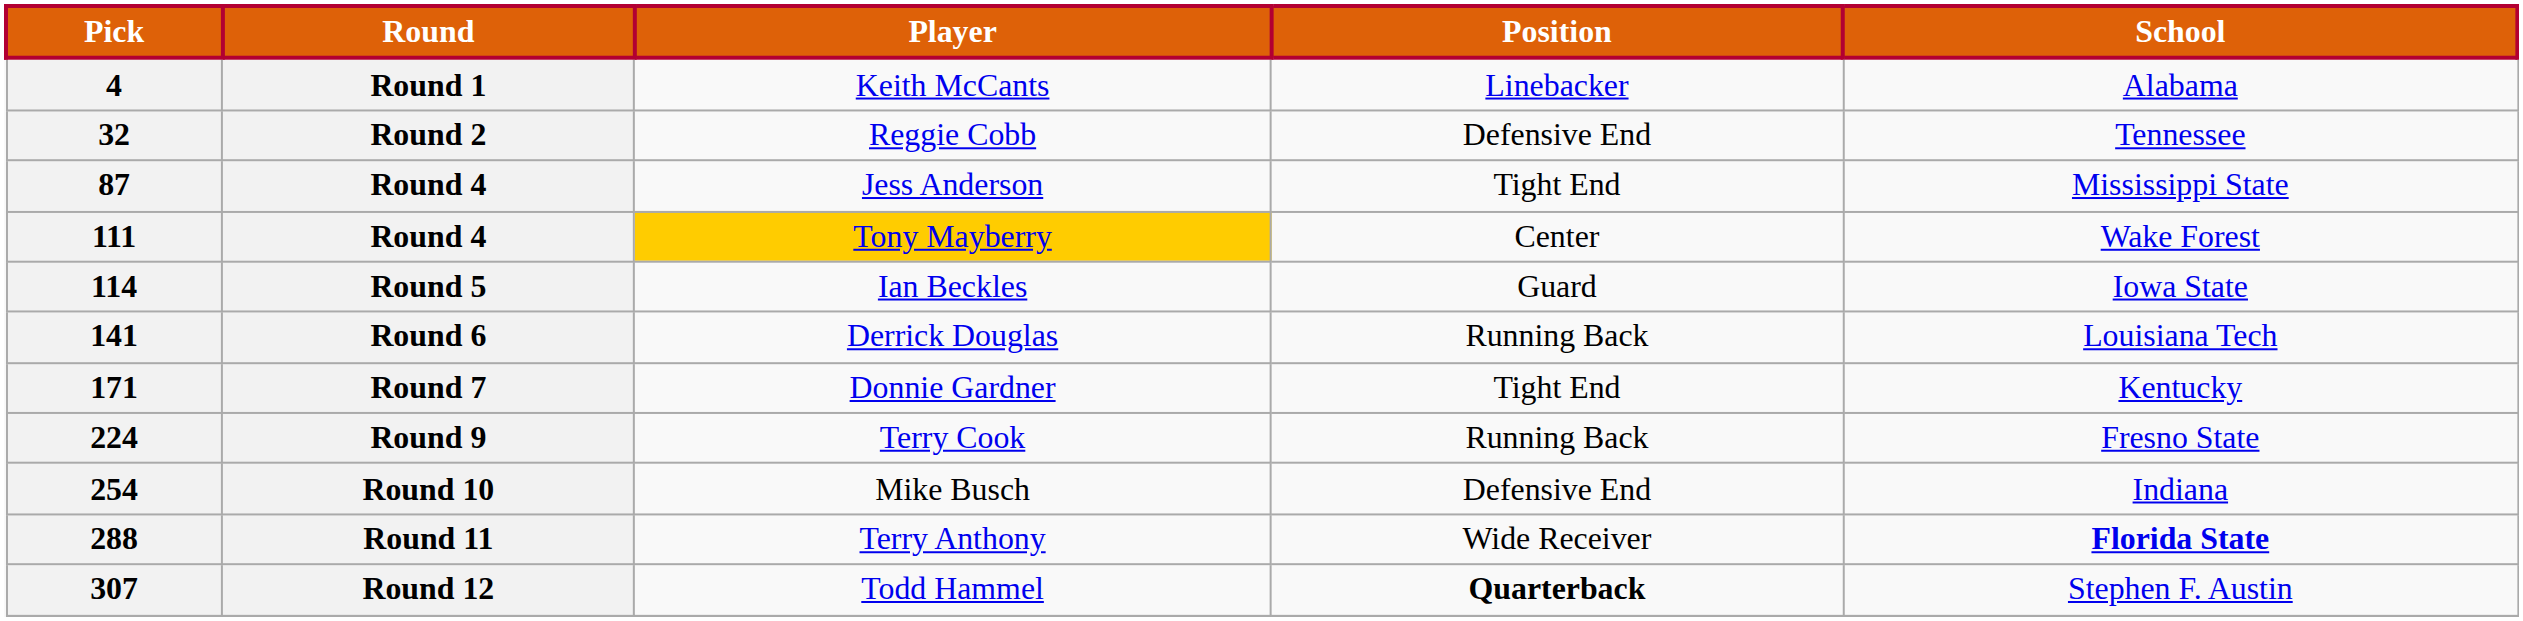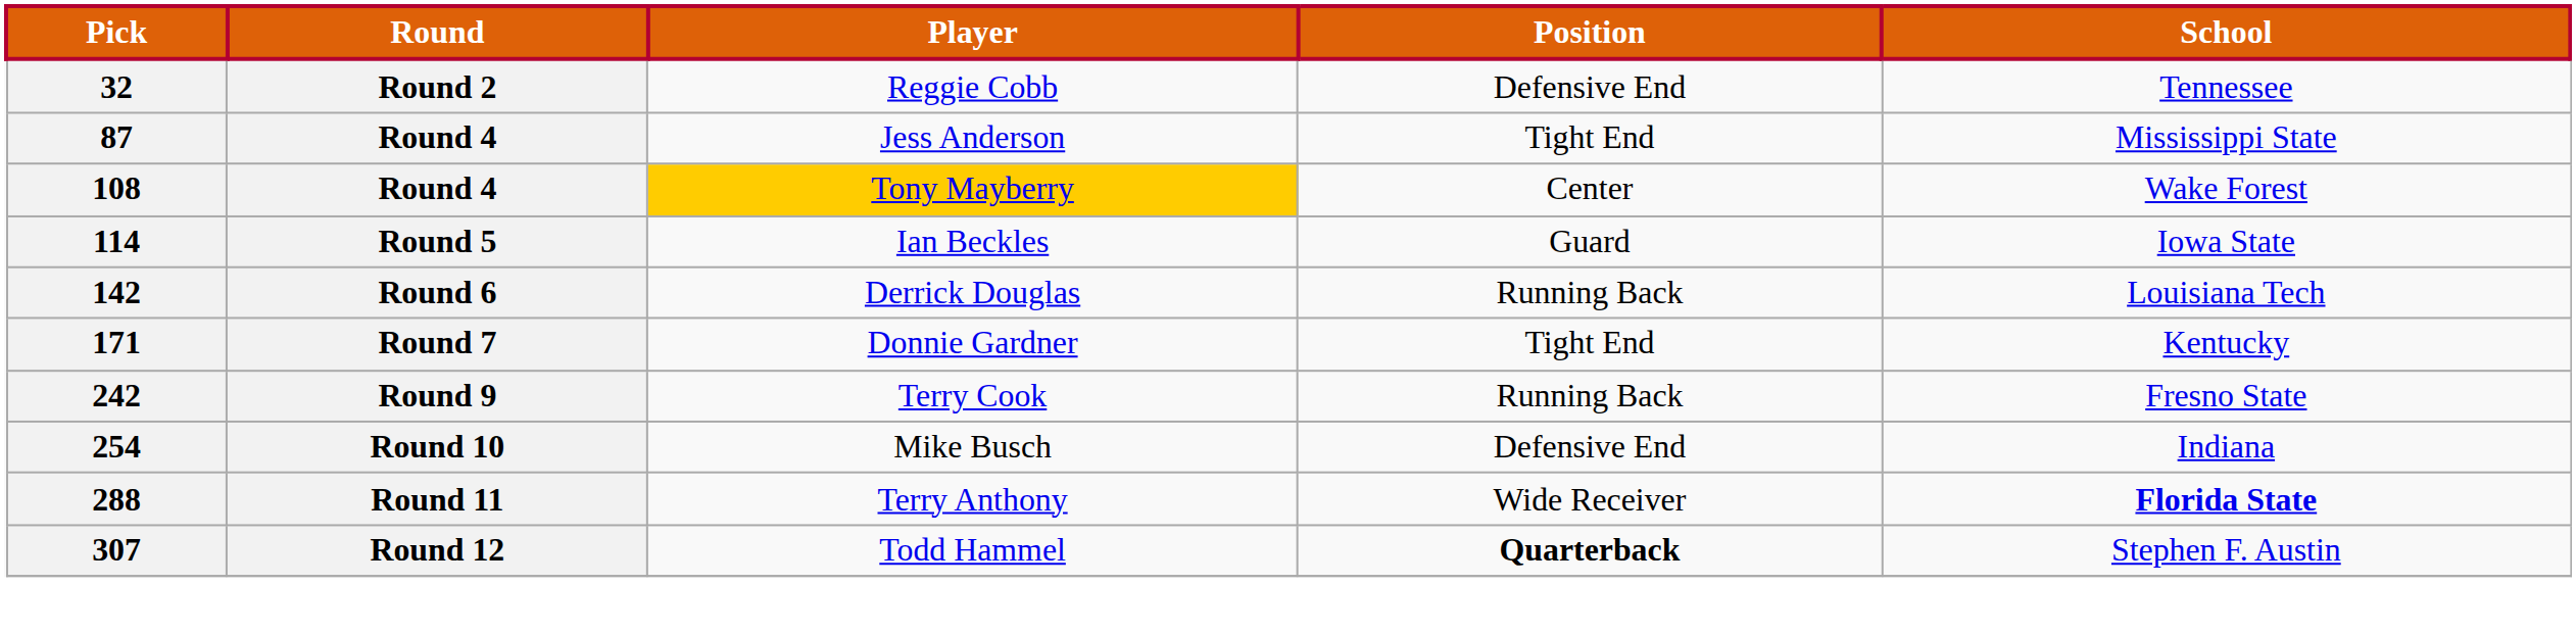- row: 4 | Round 1 | Keith McCants | Linebacker | Alabama
Round 4 / Tony Mayberry | Pick: 111 -> 108
Round 6 | Pick: 141 -> 142
Round 9 | Pick: 224 -> 242
